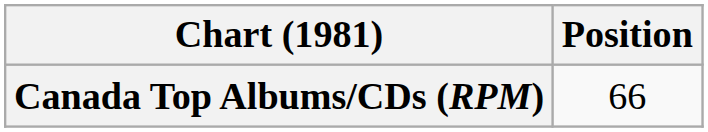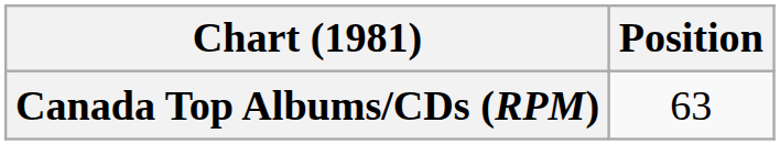Canada Top Albums/CDs (RPM) | Position: 66 -> 63
